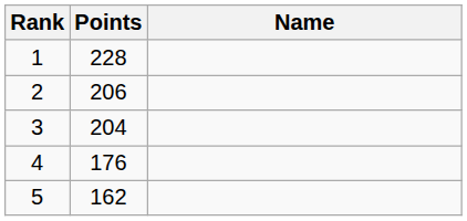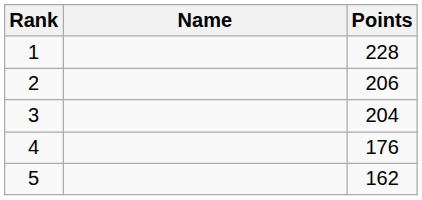columns swapped: Name <-> Points
